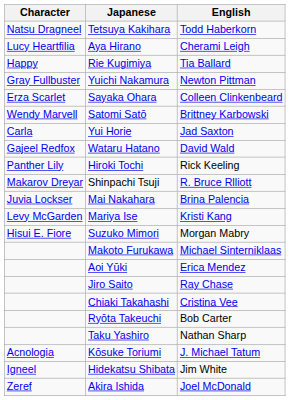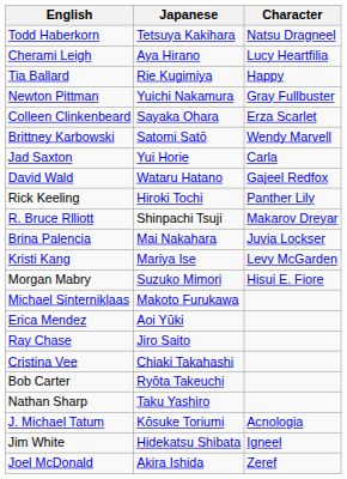columns swapped: Character <-> English
